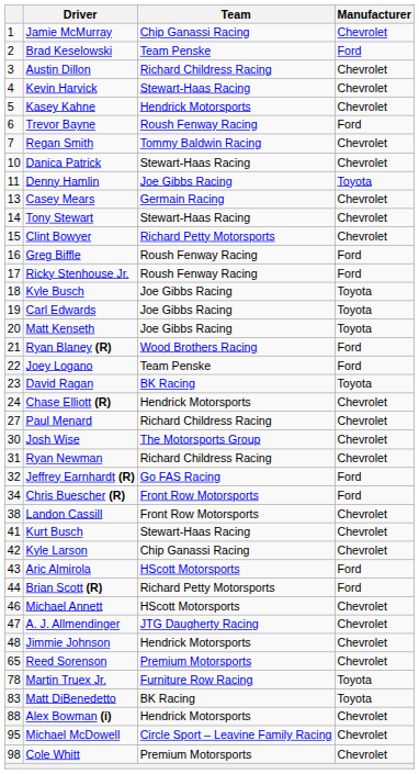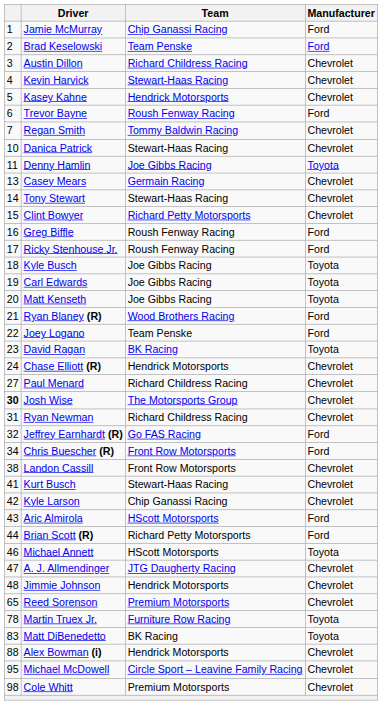Jamie McMurray | Manufacturer: Chevrolet -> Ford
Josh Wise | column 1: normal -> bold
Michael Annett | Manufacturer: Chevrolet -> Toyota
